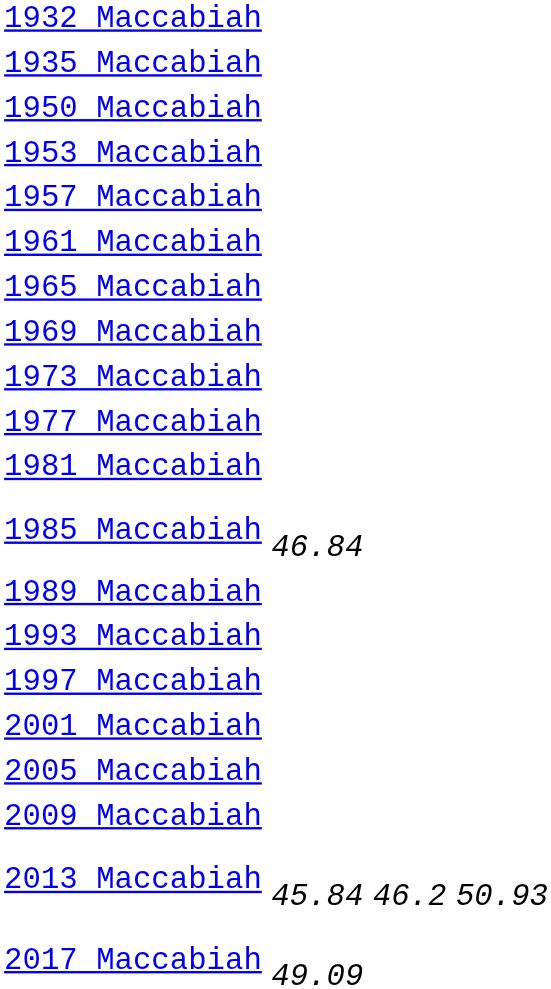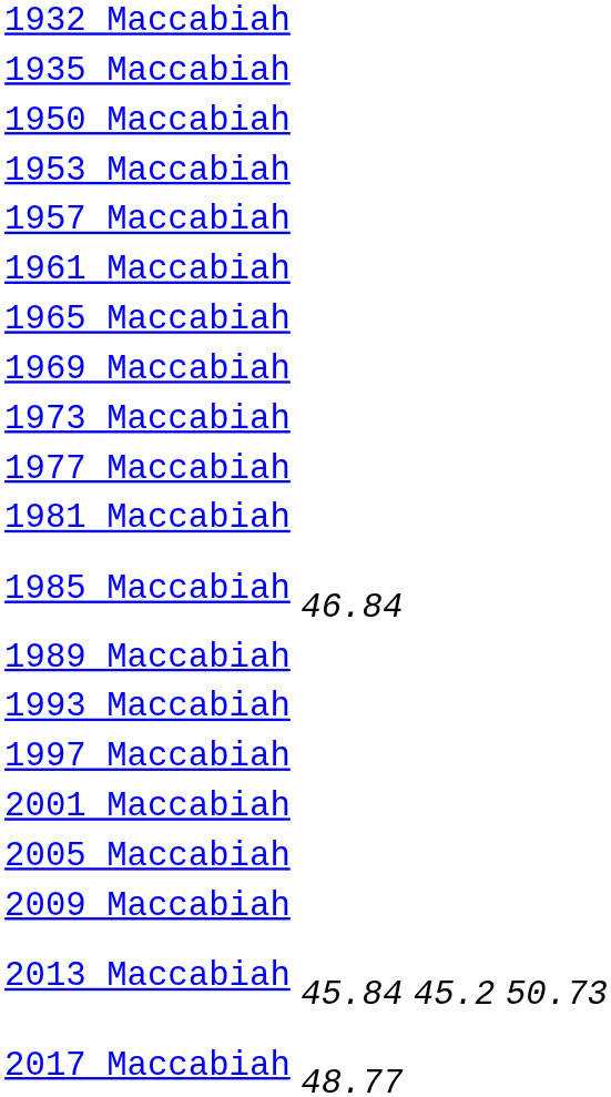2013 Maccabiah | column 3: 46.2 -> 45.2
2013 Maccabiah | column 4: 50.93 -> 50.73
2017 Maccabiah | column 2: 49.09 -> 48.77
